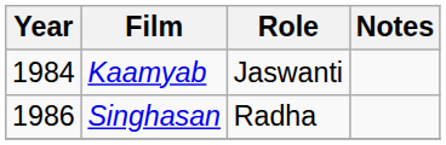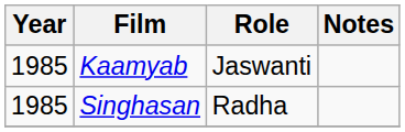Kaamyab | Year: 1984 -> 1985
Singhasan | Year: 1986 -> 1985
